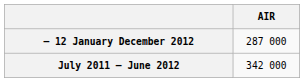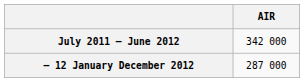rows swapped: – 12 January December 2012 <-> July 2011 – June 2012
